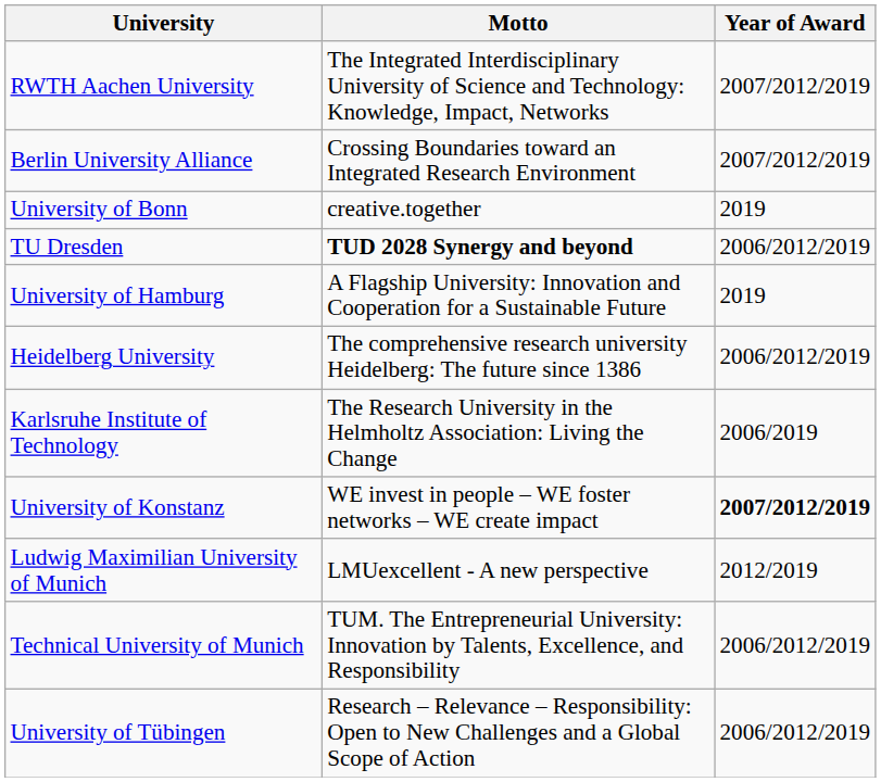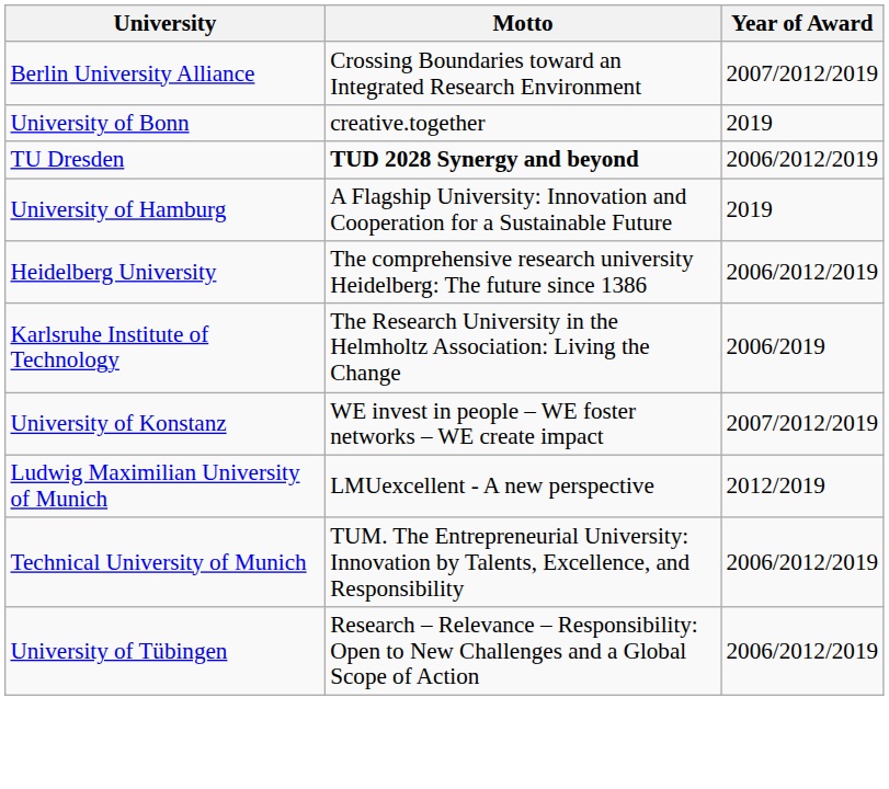- row: RWTH Aachen University | The Integrated Interdisciplinary University of Science and Technology: Knowledge, Impact, Networks | 2007/2012/2019
University of Konstanz | Year of Award: bold -> normal
